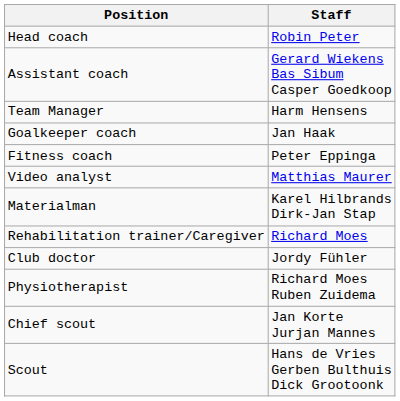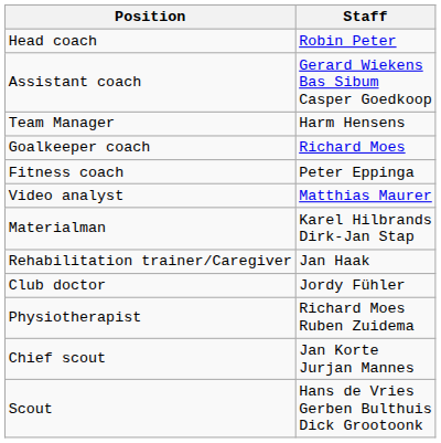Goalkeeper coach | Staff: Jan Haak -> Richard Moes
Rehabilitation trainer/Caregiver | Staff: Richard Moes -> Jan Haak
